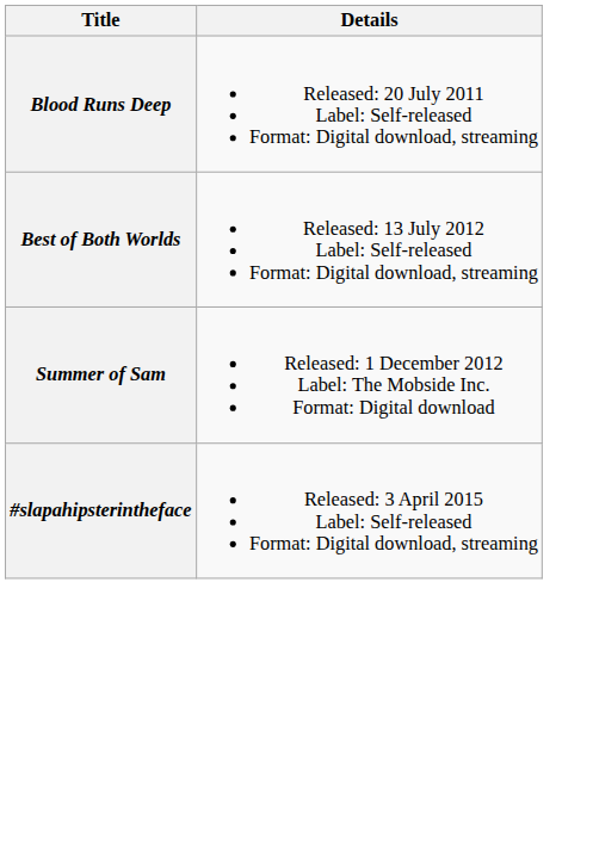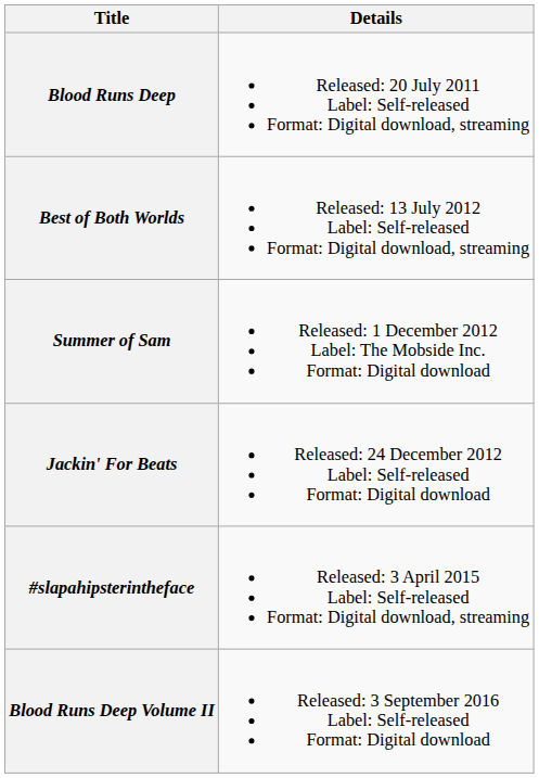+ row: Jackin' For Beats | Released: 24 December 2012 Label: Self-released Format: Digital download
+ row: Blood Runs Deep Volume II | Released: 3 September 2016 Label: Self-released Format: Digital download
